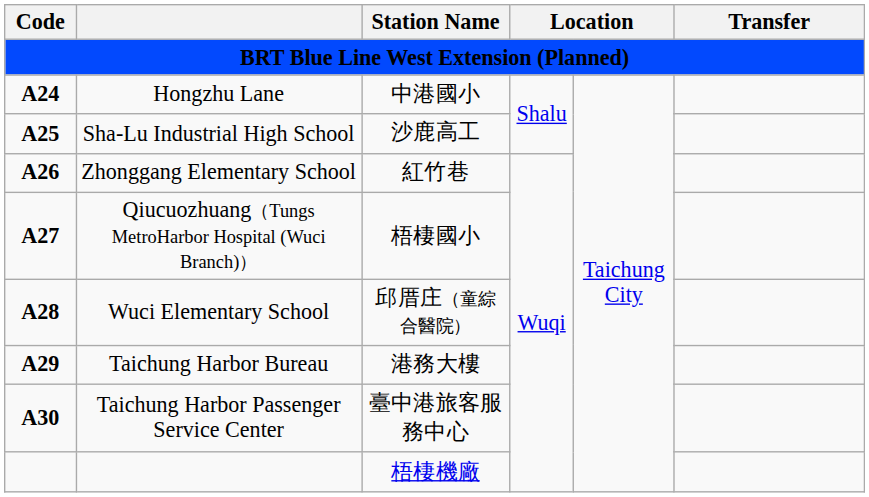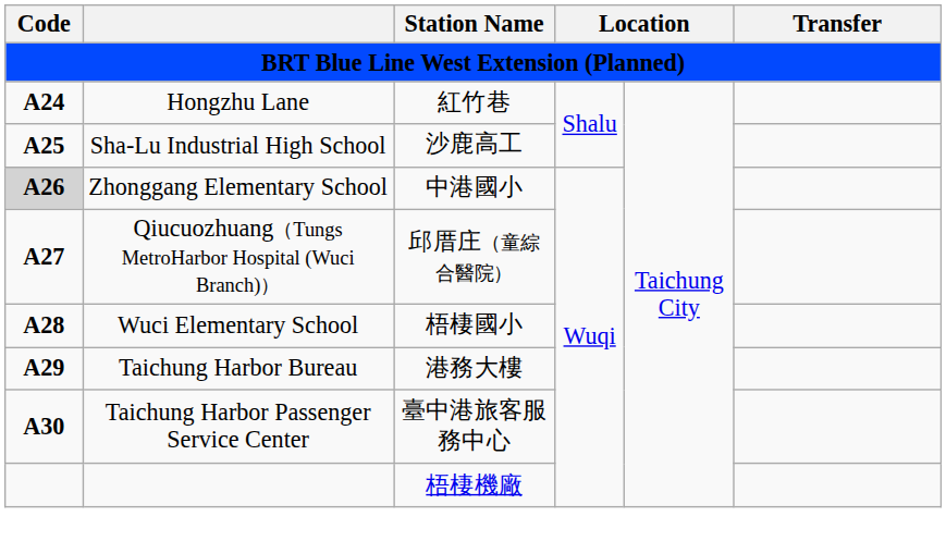Hongzhu Lane | Station Name: 中港國小 -> 紅竹巷
Zhonggang Elementary School | Code: no background -> lightgrey background
Zhonggang Elementary School | Station Name: 紅竹巷 -> 中港國小
Qiucuozhuang（Tungs MetroHarbor Hospital (Wuci Branch)） | Station Name: 梧棲國小 -> 邱厝庄（童綜合醫院）
Wuci Elementary School | Station Name: 邱厝庄（童綜合醫院） -> 梧棲國小
